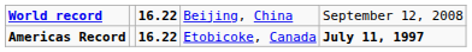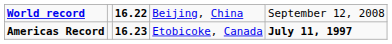Americas Record | column 3: 16.22 -> 16.23
